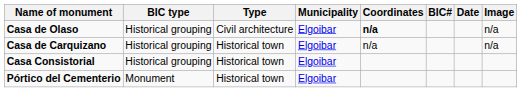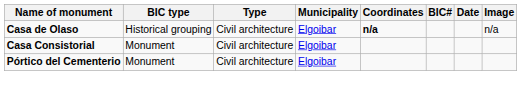- row: Casa de Carquizano | Historical grouping | Historical town | Elgoibar | n/a | n/a
Casa Consistorial | BIC type: Historical grouping -> Monument
Casa Consistorial | Type: Historical town -> Civil architecture
Pórtico del Cementerio | Type: Historical town -> Civil architecture
